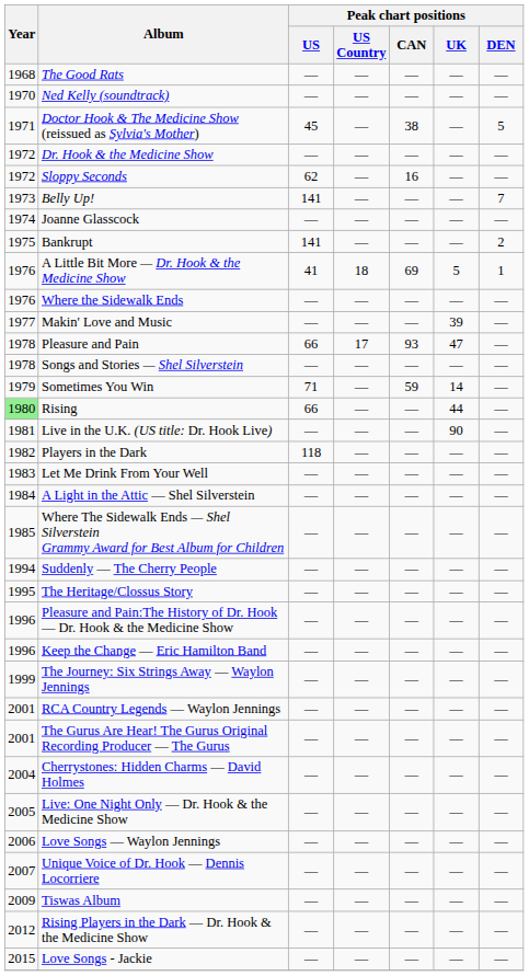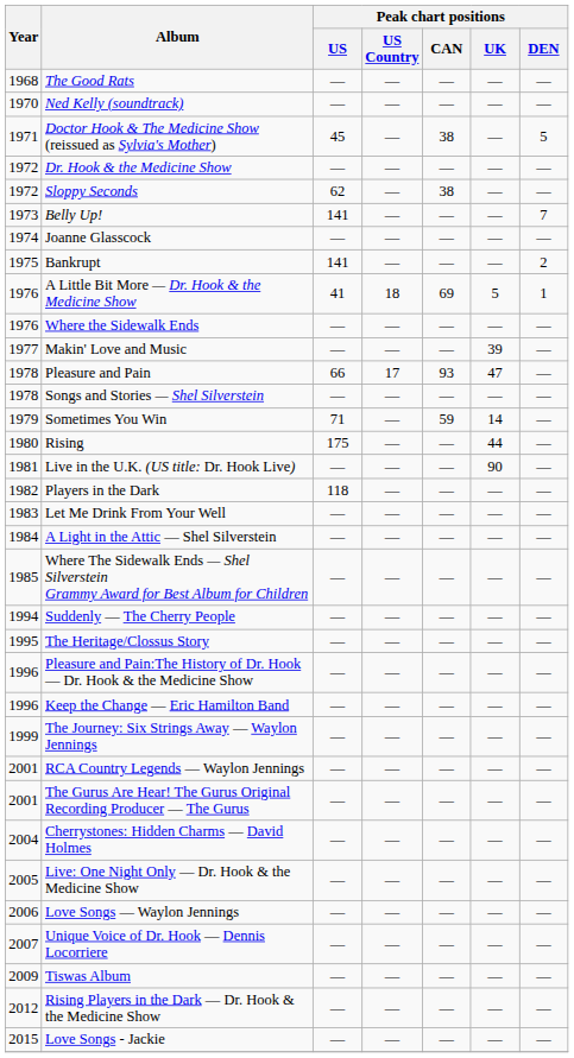Sloppy Seconds | Peak chart positions / CAN: 16 -> 38
Rising | Year: lightgreen background -> no background
Rising | Peak chart positions / US: 66 -> 175
